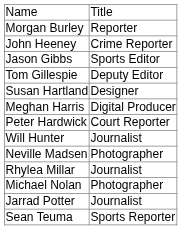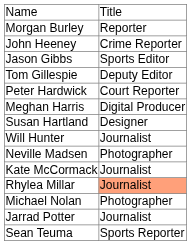rows swapped: Peter Hardwick <-> Susan Hartland
+ row: Kate McCormack | Journalist
Rhylea Millar | column 2: no background -> lightsalmon background
